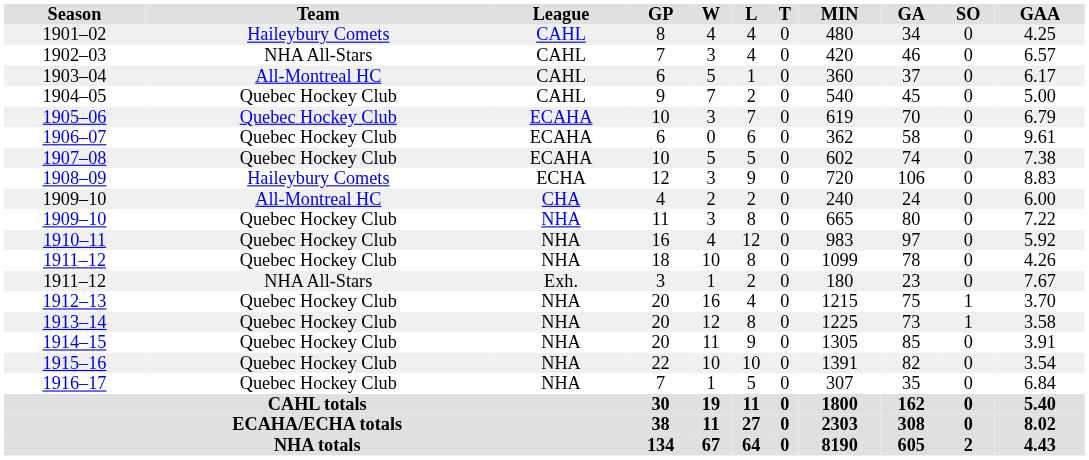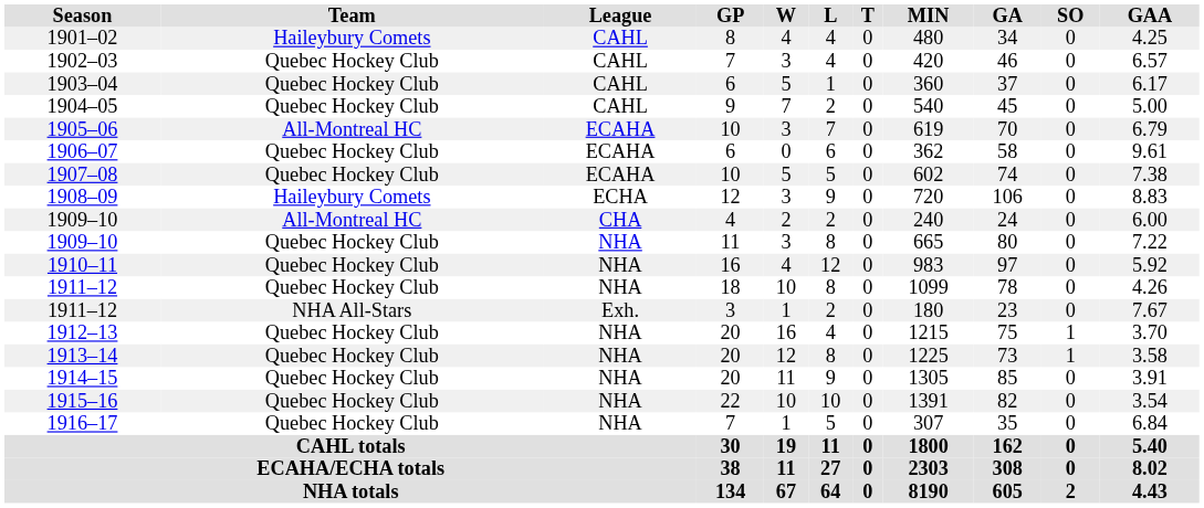1902–03 | Team: NHA All-Stars -> Quebec Hockey Club
1903–04 | Team: All-Montreal HC -> Quebec Hockey Club
1905–06 | Team: Quebec Hockey Club -> All-Montreal HC
